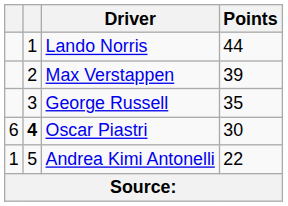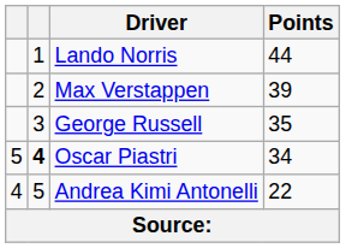Oscar Piastri | column 1: 6 -> 5
Oscar Piastri | Points: 30 -> 34
Andrea Kimi Antonelli | column 1: 1 -> 4
